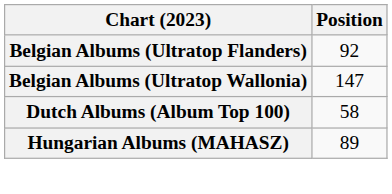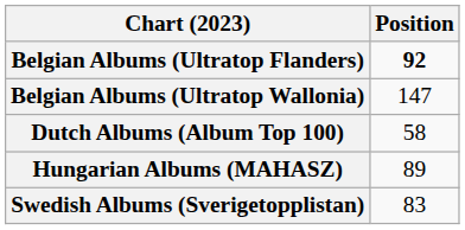Belgian Albums (Ultratop Flanders) | Position: normal -> bold
+ row: Swedish Albums (Sverigetopplistan) | 83
